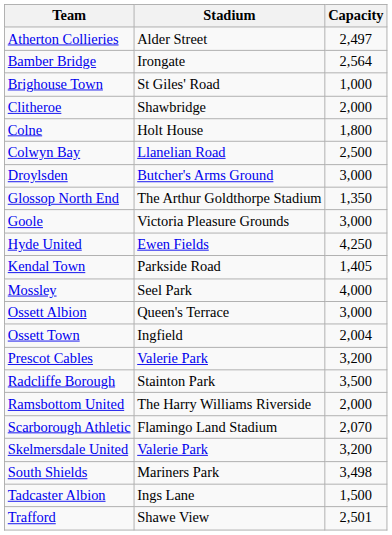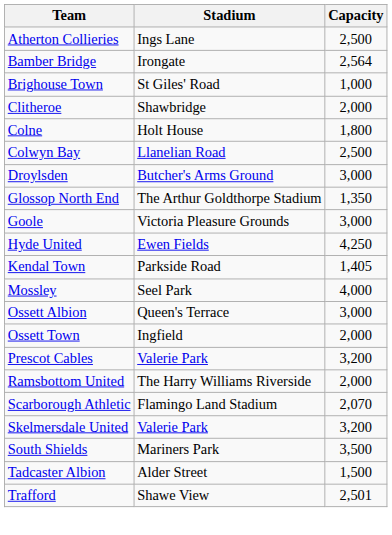Atherton Collieries | Stadium: Alder Street -> Ings Lane
Atherton Collieries | Capacity: 2,497 -> 2,500
Ossett Town | Capacity: 2,004 -> 2,000
- row: Radcliffe Borough | Stainton Park | 3,500
South Shields | Capacity: 3,498 -> 3,500
Tadcaster Albion | Stadium: Ings Lane -> Alder Street
